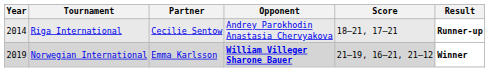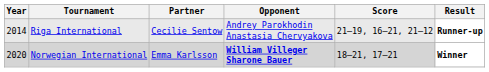Riga International | Score: 18–21, 17–21 -> 21–19, 16–21, 21–12
Norwegian International | Year: 2019 -> 2020
Norwegian International | Score: 21–19, 16–21, 21–12 -> 18–21, 17–21
